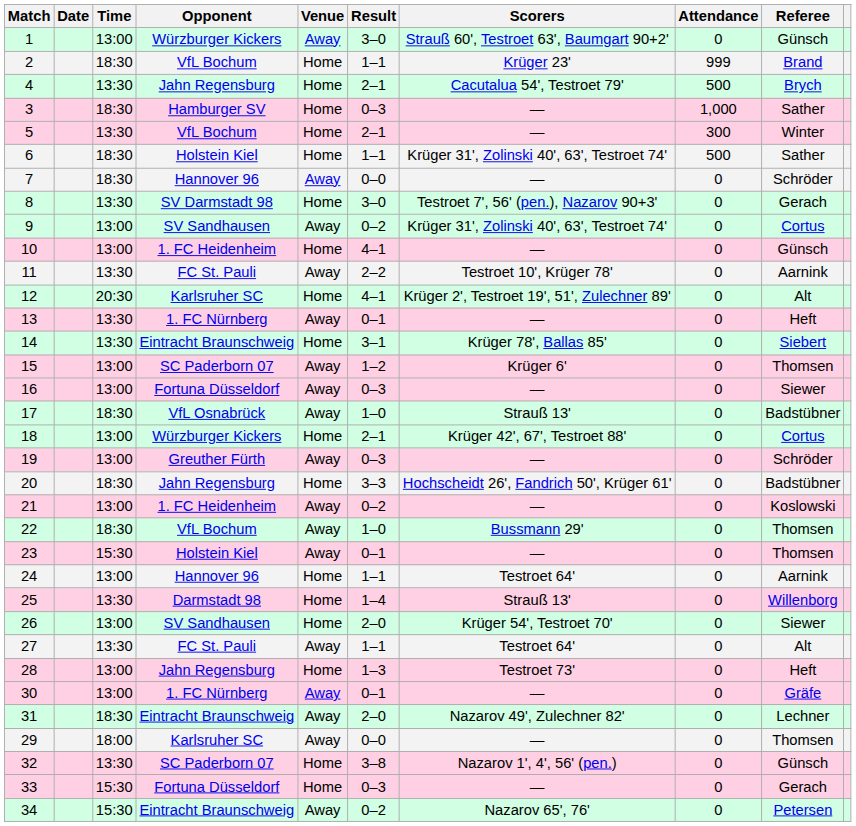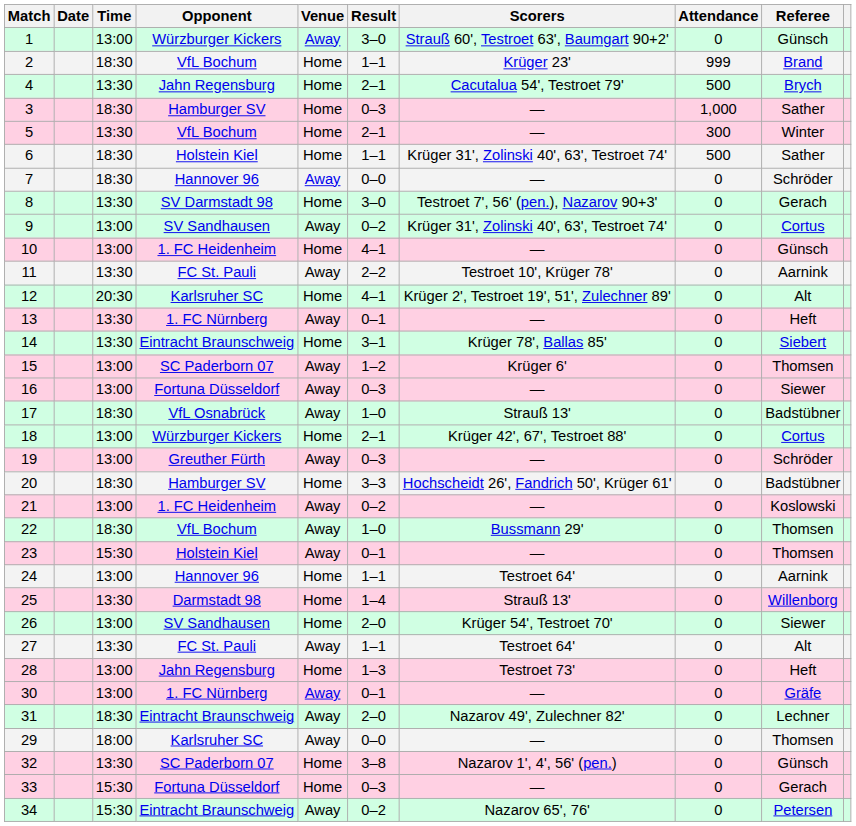20 | Opponent: Jahn Regensburg -> Hamburger SV
